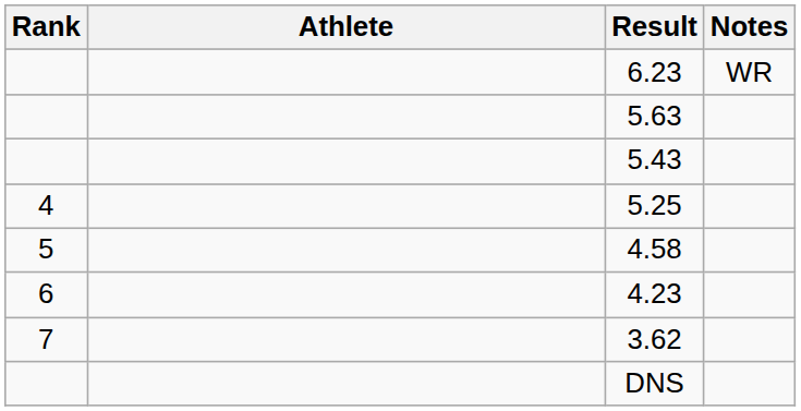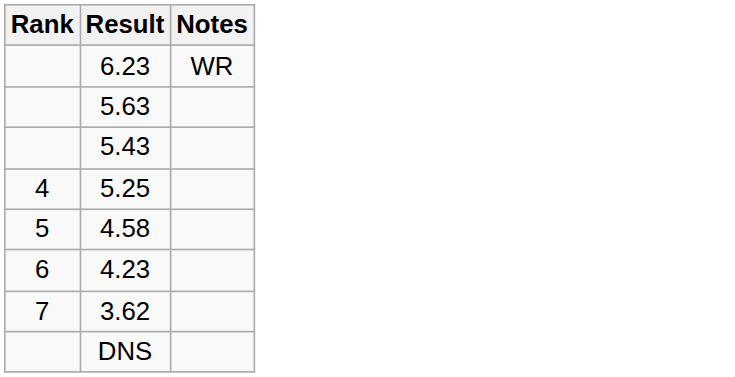- column: Athlete
